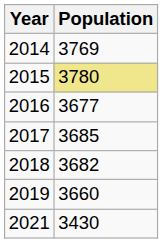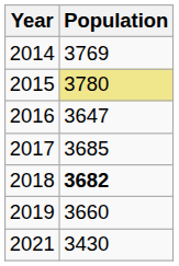2016 | Population: 3677 -> 3647
2018 | Population: normal -> bold
